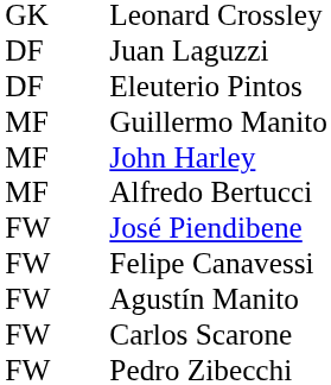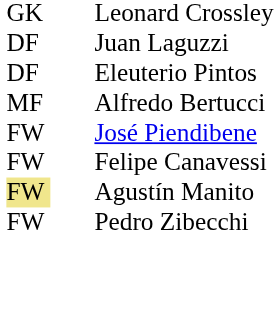- row: MF | Guillermo Manito
- row: MF | John Harley
Agustín Manito | column 1: no background -> khaki background
- row: FW | Carlos Scarone
